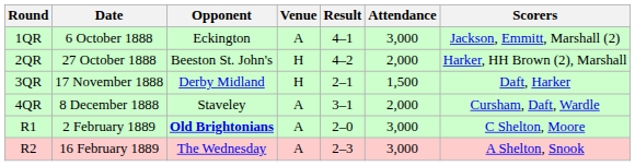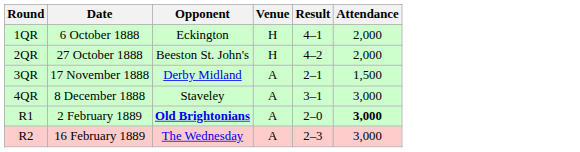- column: Scorers | Jackson, Emmitt, Marshall (2) | Harker, HH Brown (2), Marshall | Daft, Harker | Cursham, Daft, Wardle | C Shelton, Moore | A Shelton, Snook
1QR | Venue: A -> H
1QR | Attendance: 3,000 -> 2,000
3QR | Venue: H -> A
4QR | Attendance: 2,000 -> 3,000
R1 | Attendance: normal -> bold
